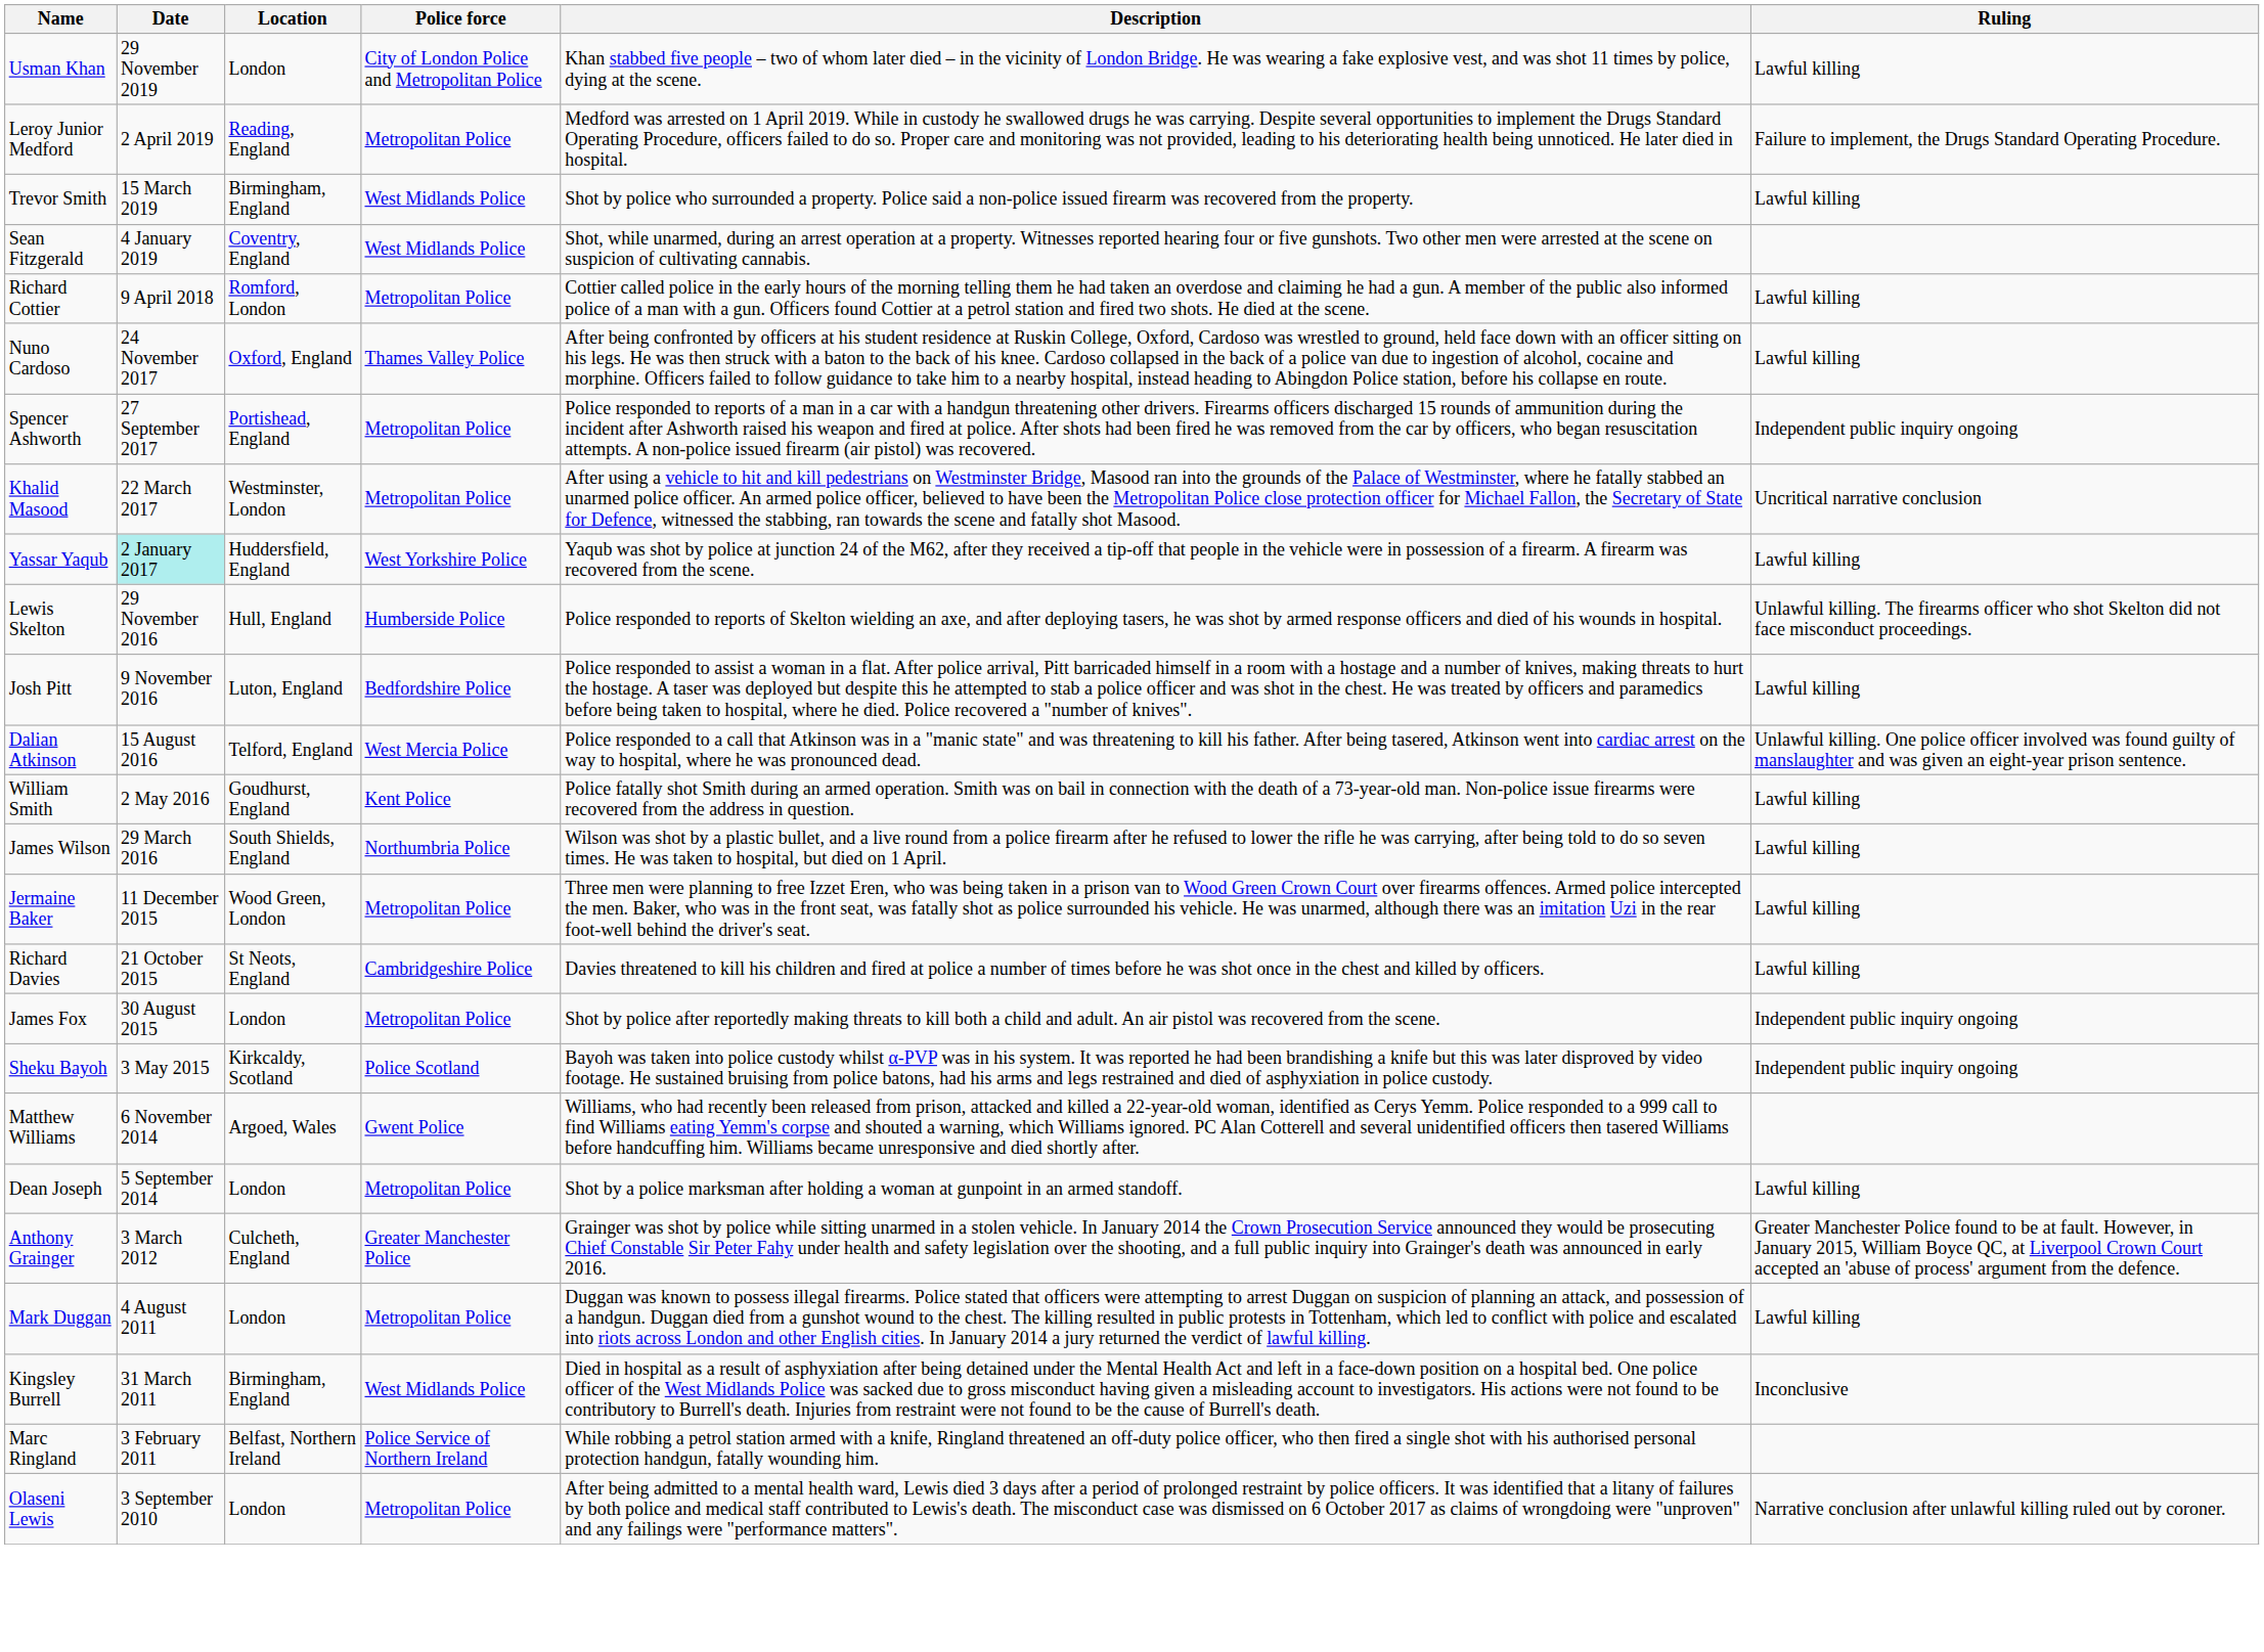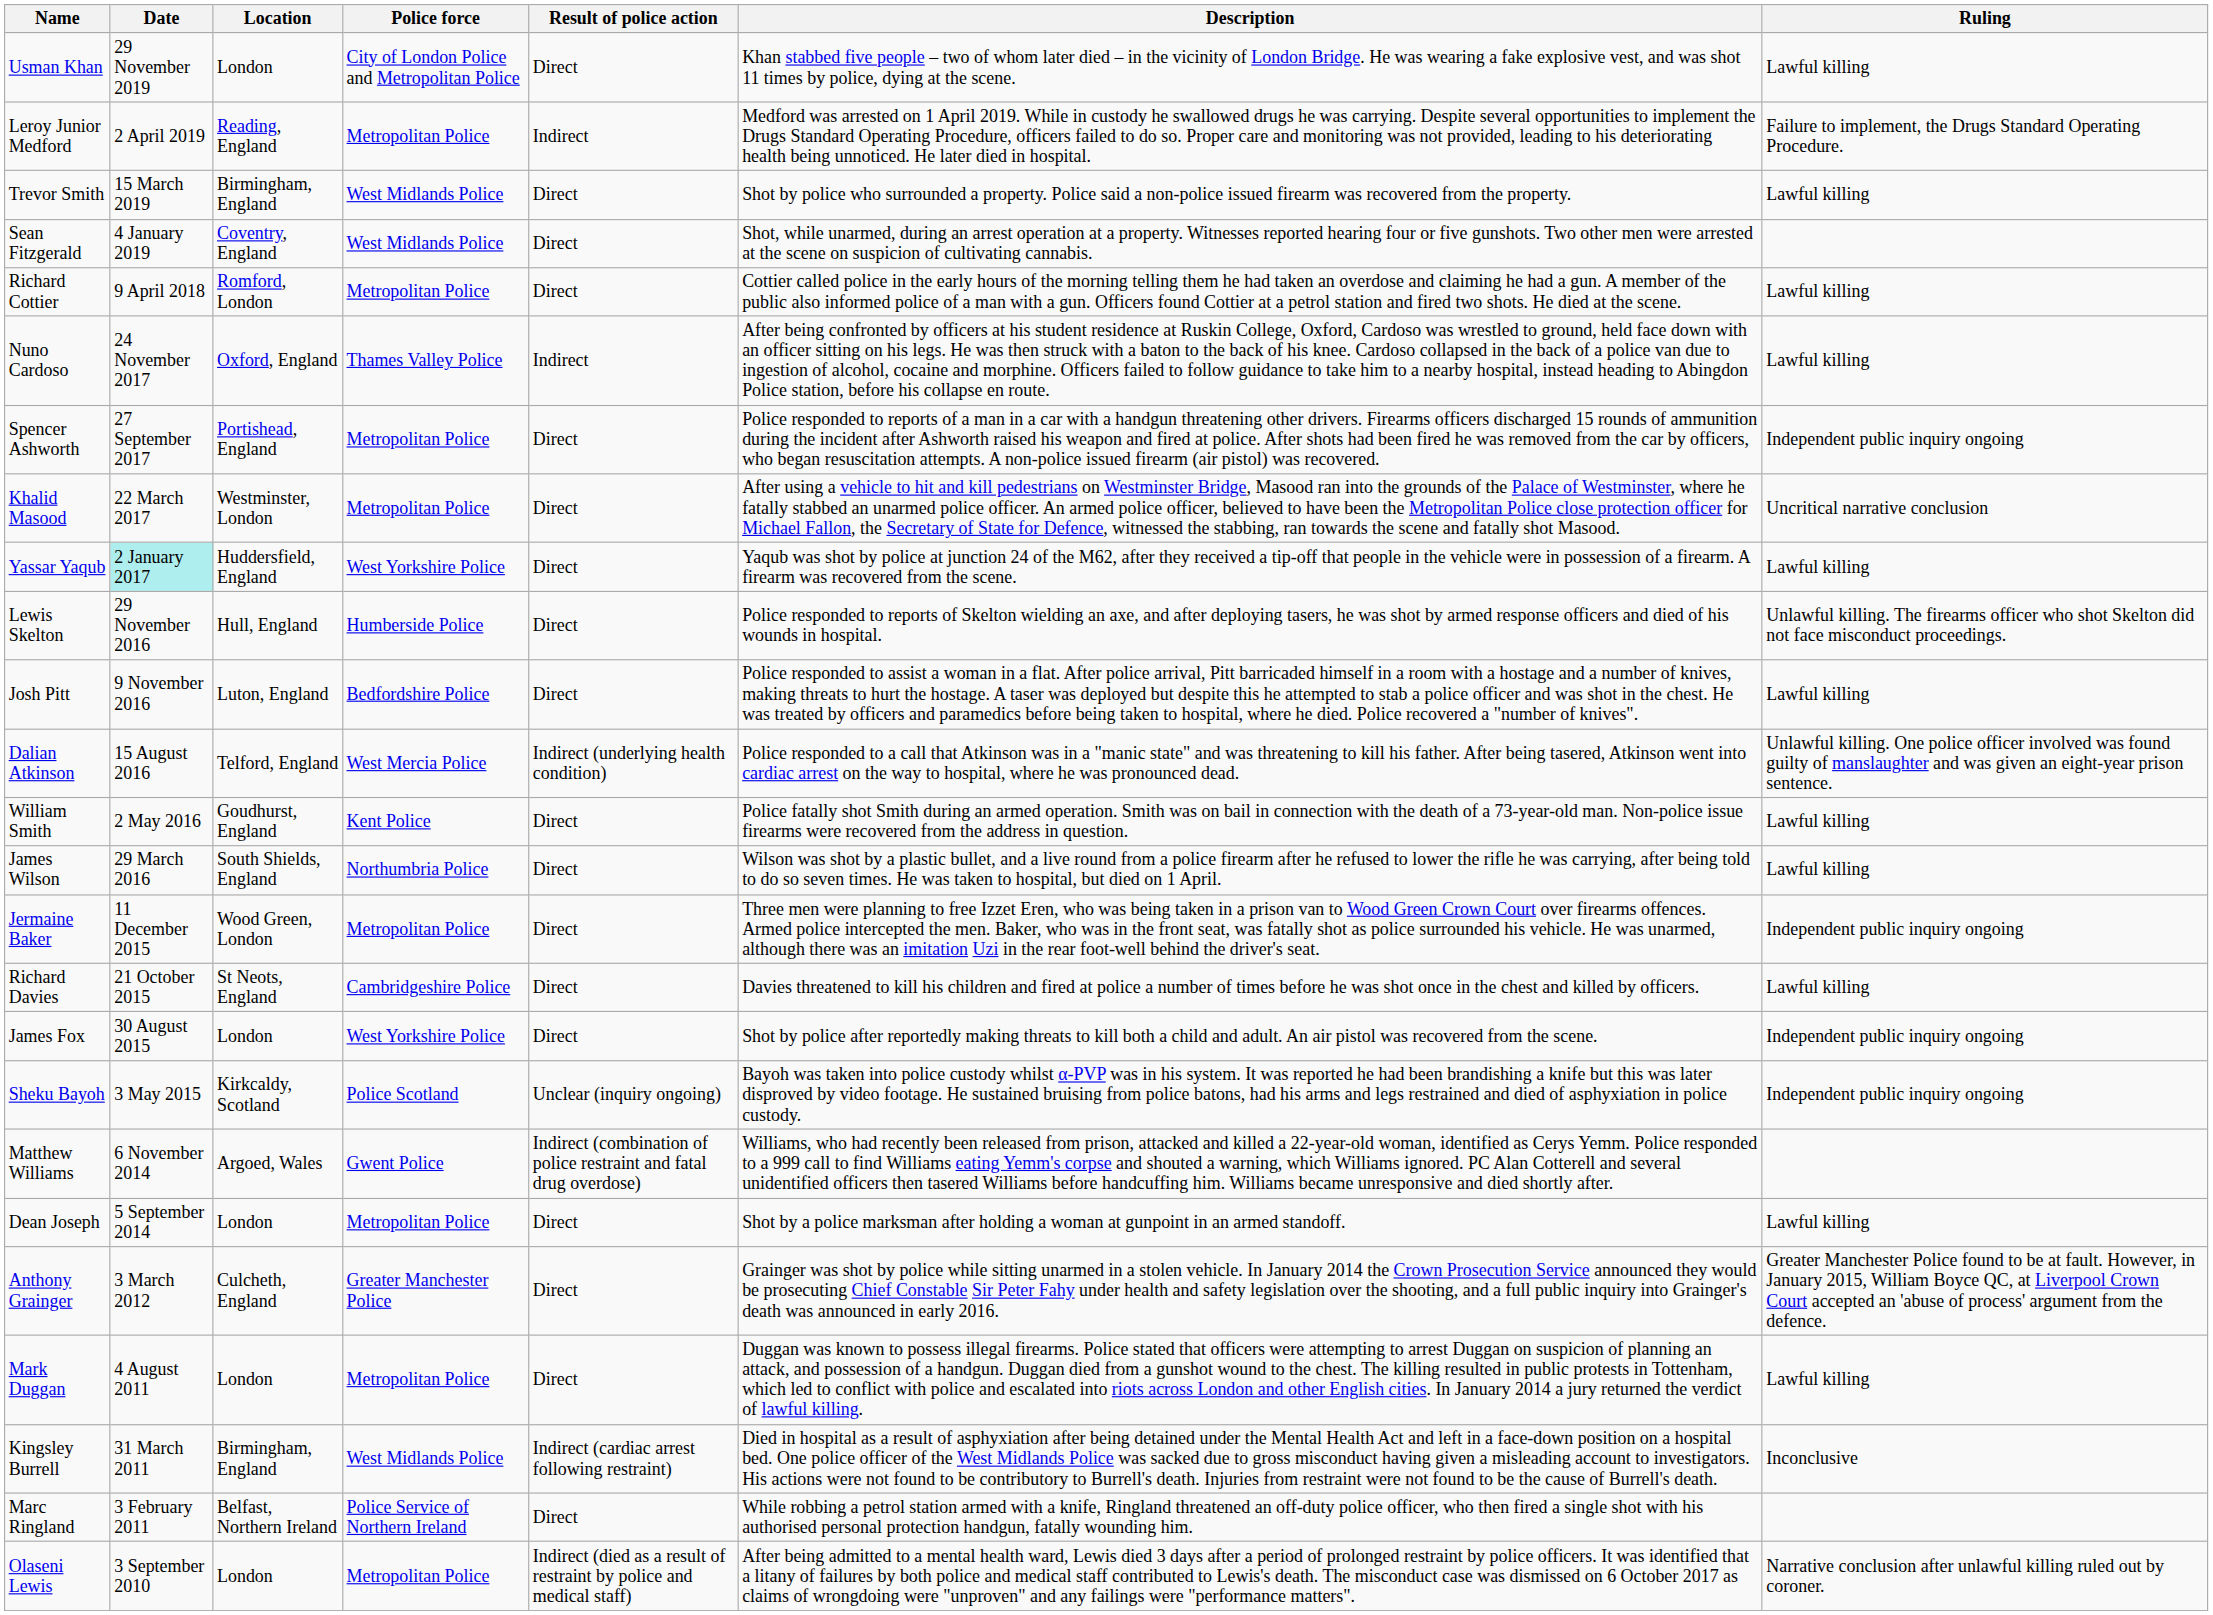+ column: Result of police action | Direct | Indirect | Direct | Direct | Direct | Indirect | Direct | Direct | Direct | Direct | Direct | Indirect (underlying health condition) | Direct | Direct | Direct | Direct | Direct | Unclear (inquiry ongoing) | Indirect (combination of police restraint and fatal drug overdose) | Direct | Direct | Direct | Indirect (cardiac arrest following restraint) | Direct | Indirect (died as a result of restraint by police and medical staff)
Jermaine Baker | Ruling: Lawful killing -> Independent public inquiry ongoing
James Fox | Police force: Metropolitan Police -> West Yorkshire Police
